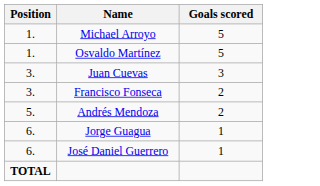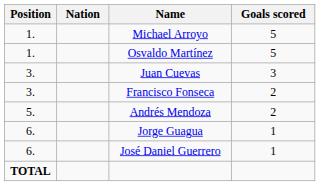+ column: Nation
